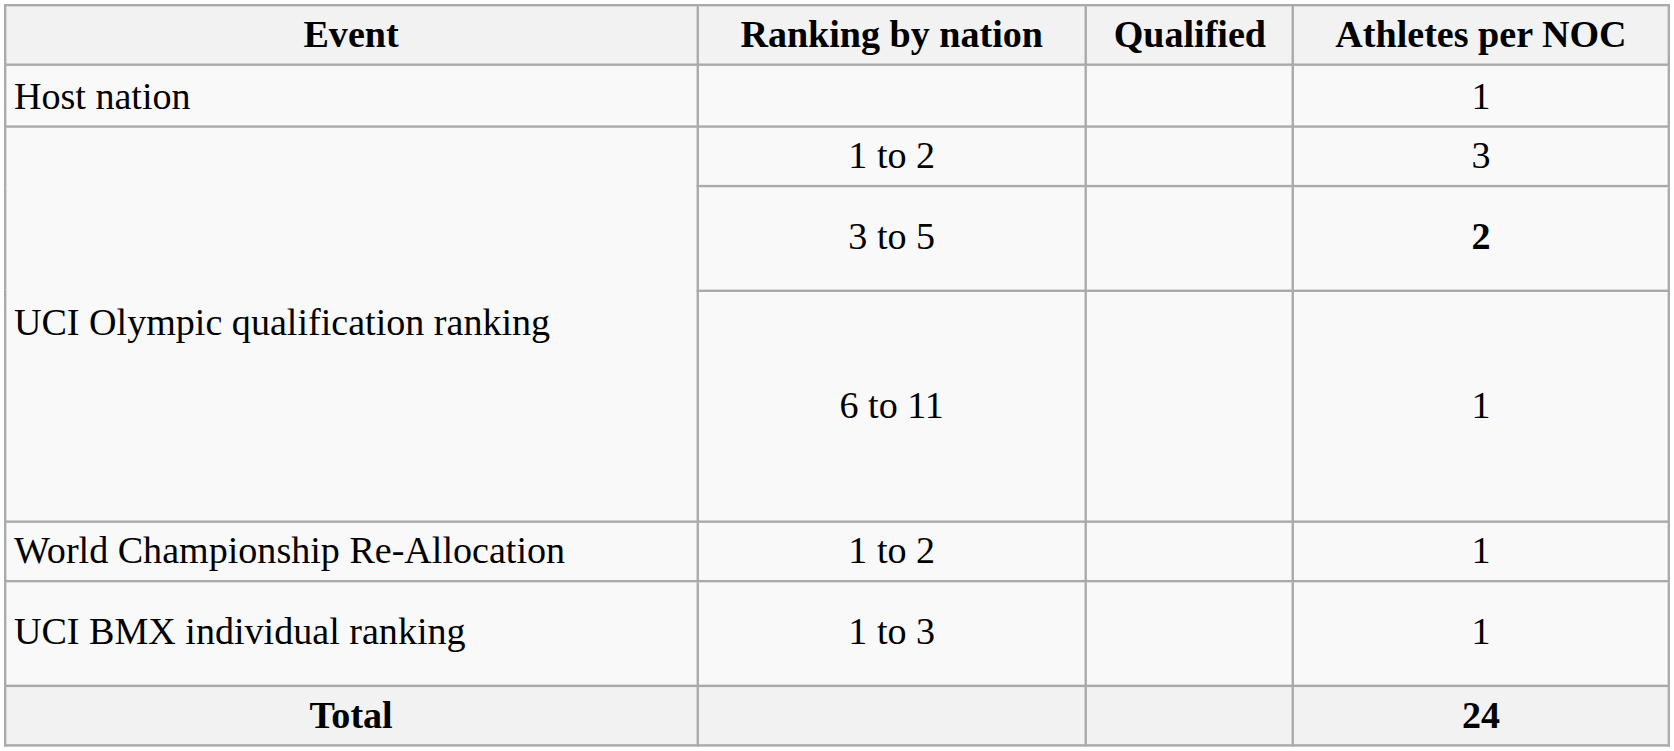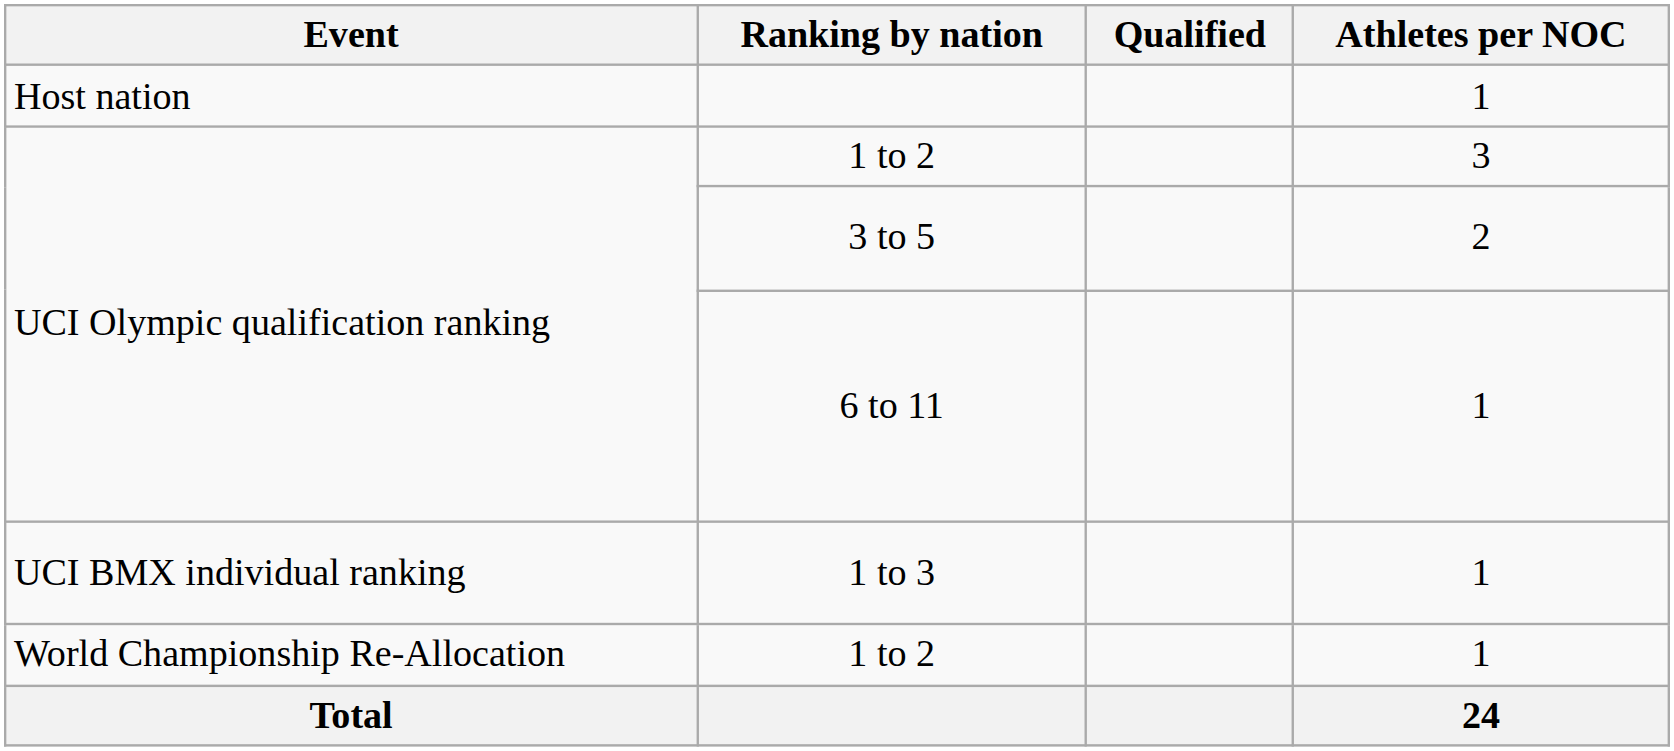3 to 5 | Athletes per NOC: bold -> normal
rows swapped: 1 to 3 <-> World Championship Re-Allocation / 1 to 2
